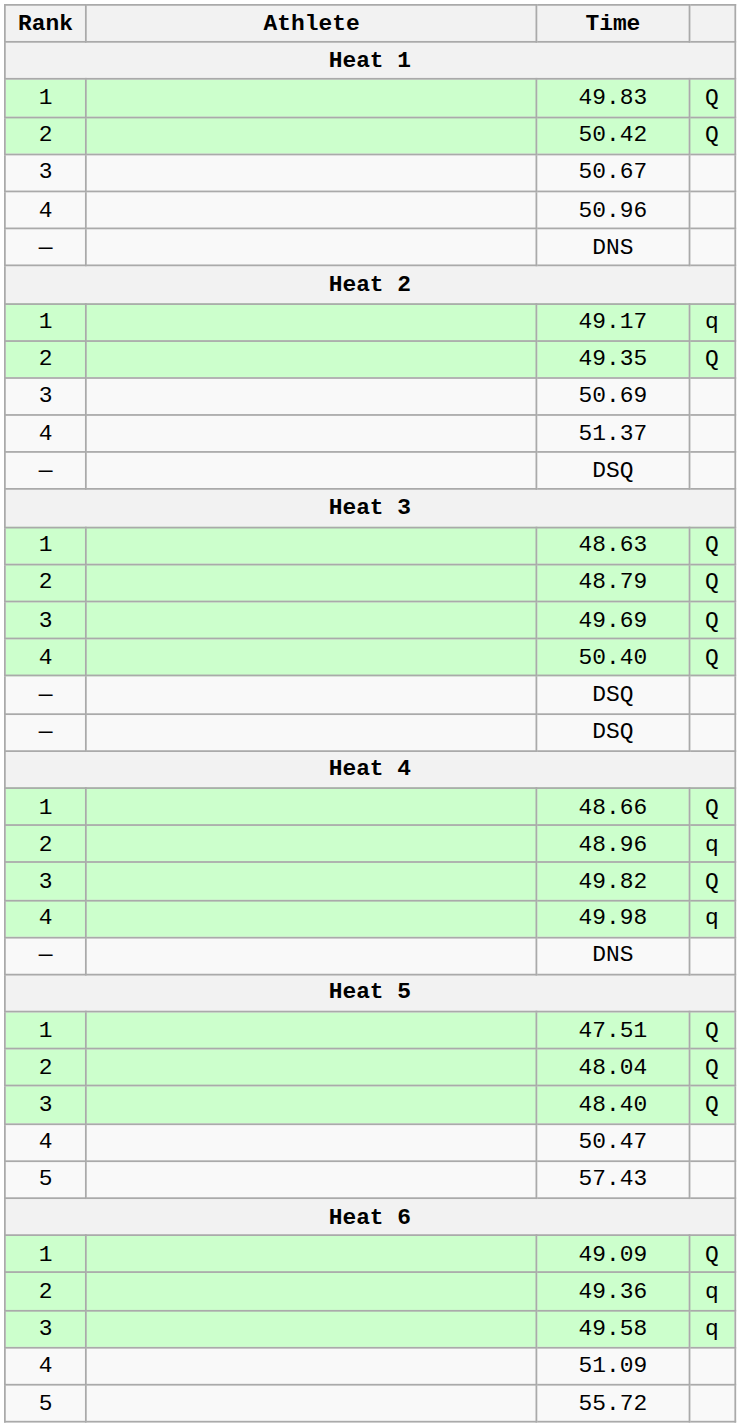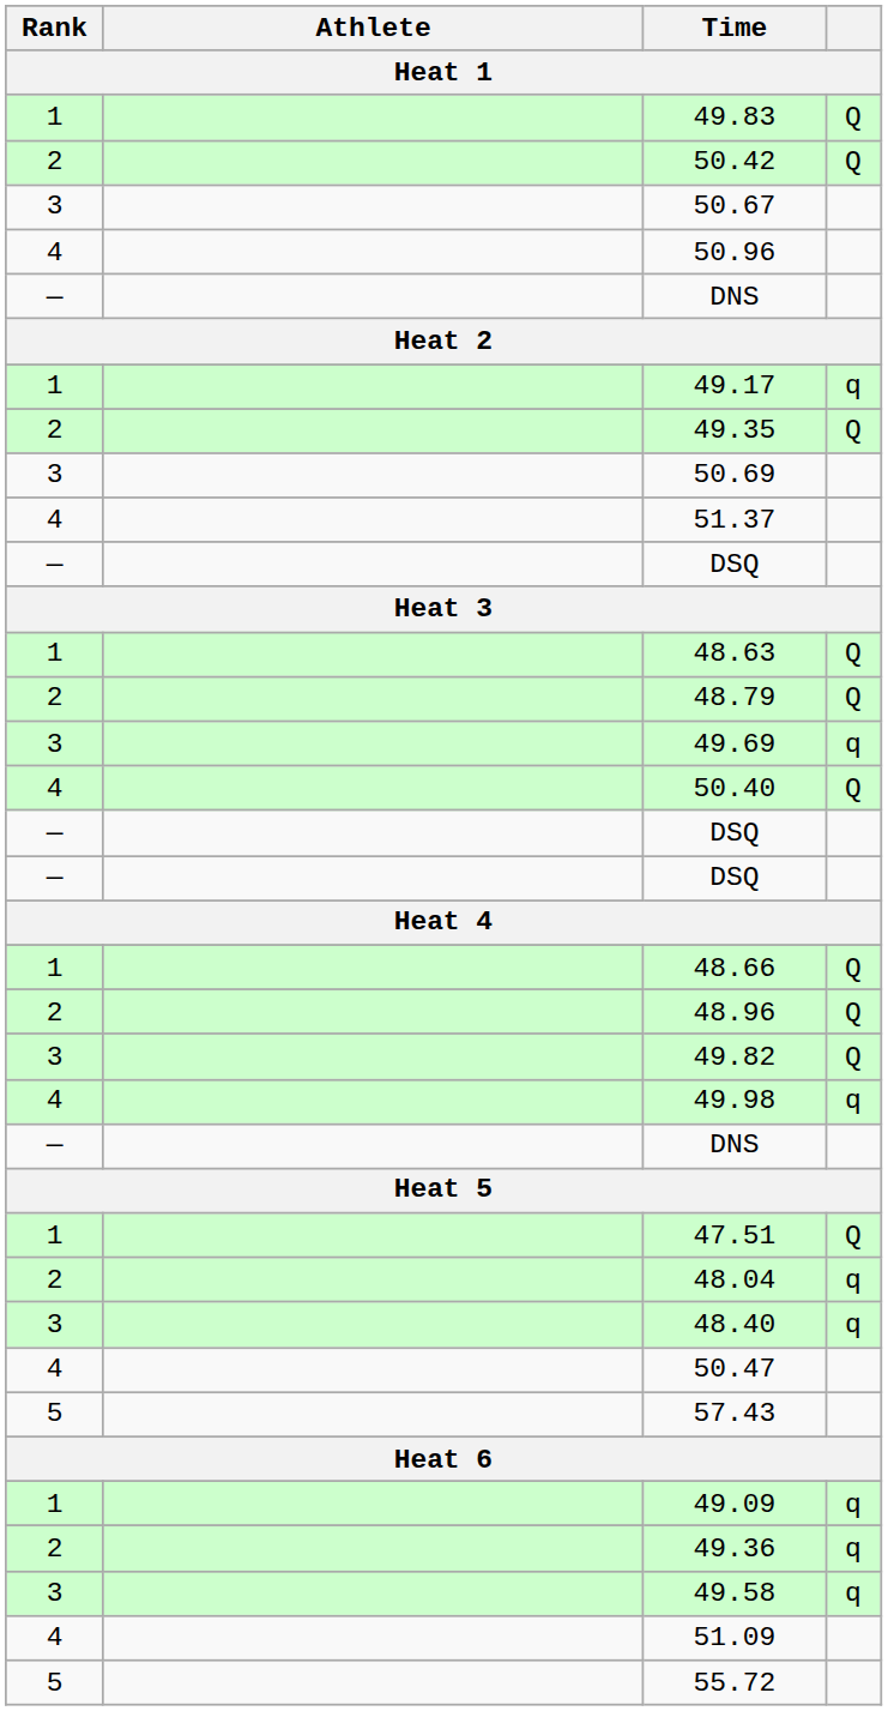49.69 | column 4: Q -> q
48.96 | column 4: q -> Q
48.04 | column 4: Q -> q
48.40 | column 4: Q -> q
49.09 | column 4: Q -> q
